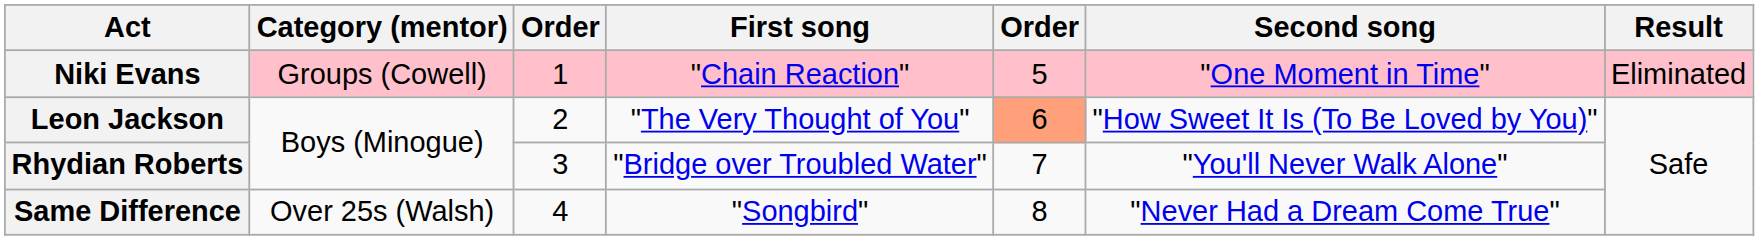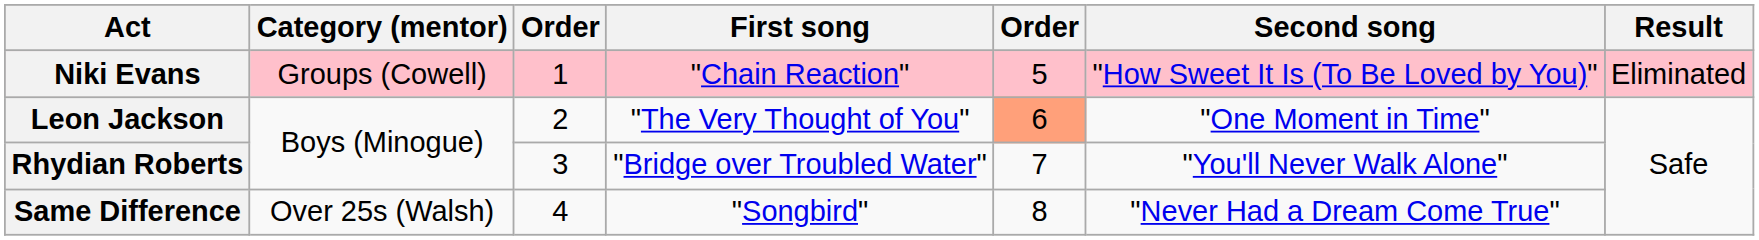Niki Evans | Second song: "One Moment in Time" -> "How Sweet It Is (To Be Loved by You)"
Leon Jackson | Second song: "How Sweet It Is (To Be Loved by You)" -> "One Moment in Time"
